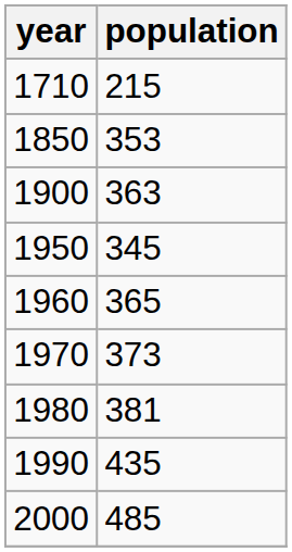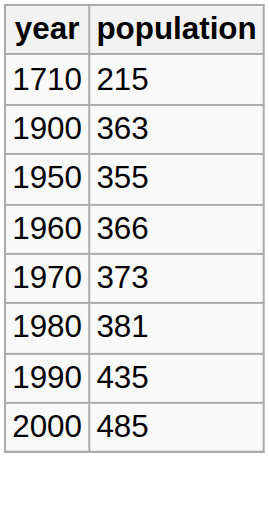- row: 1850 | 353
1950 | population: 345 -> 355
1960 | population: 365 -> 366
